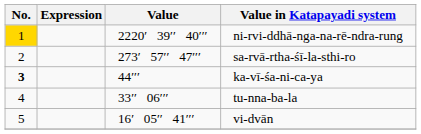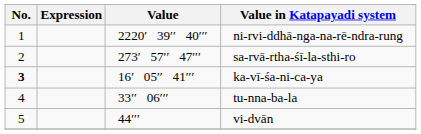ni-rvi-ddhā-nga-na-rē-ndra-rung | No.: gold background -> no background
ka-vī-śa-ni-ca-ya | Value: 44′′′ -> 16′ 05′′ 41′′′
vi-dvān | Value: 16′ 05′′ 41′′′ -> 44′′′
